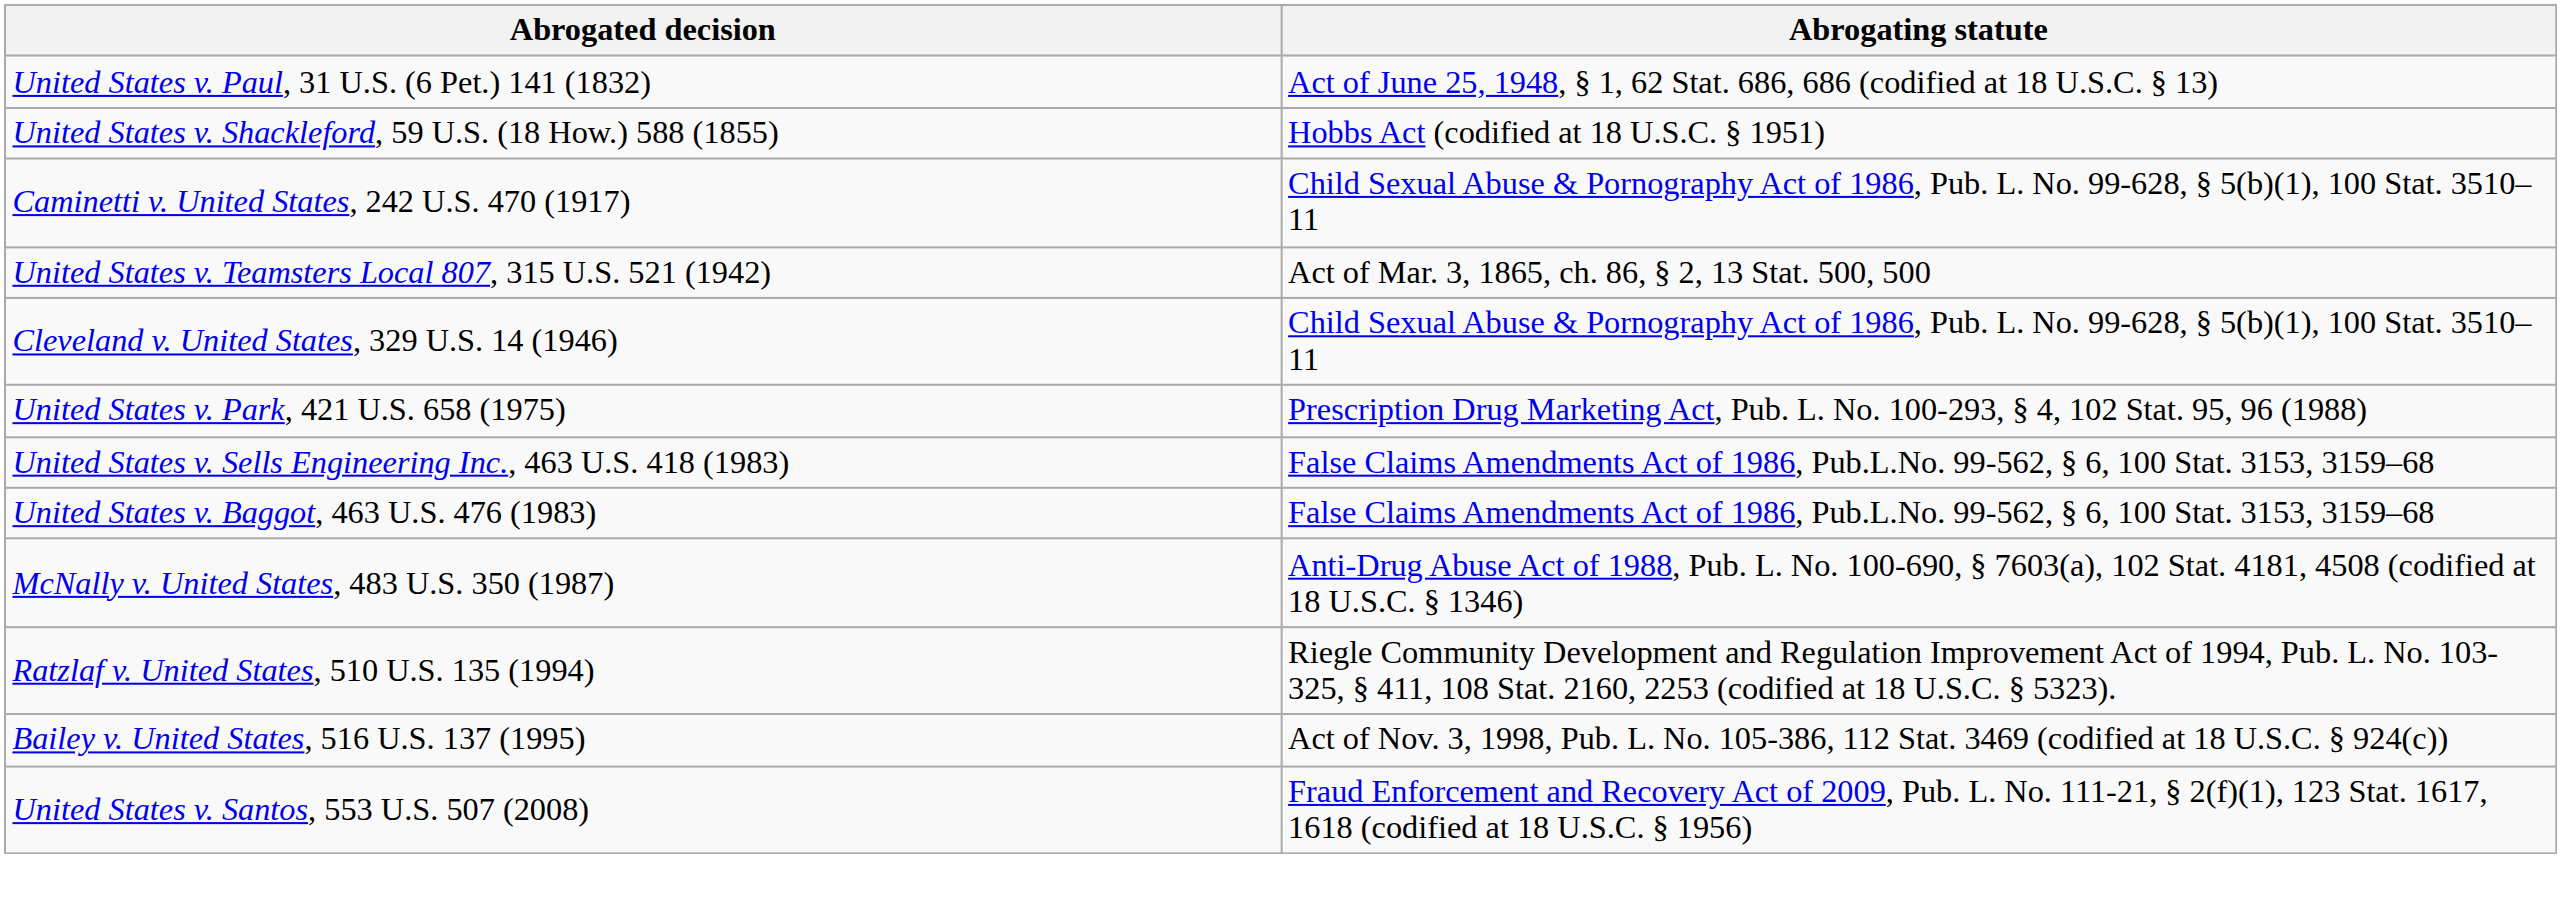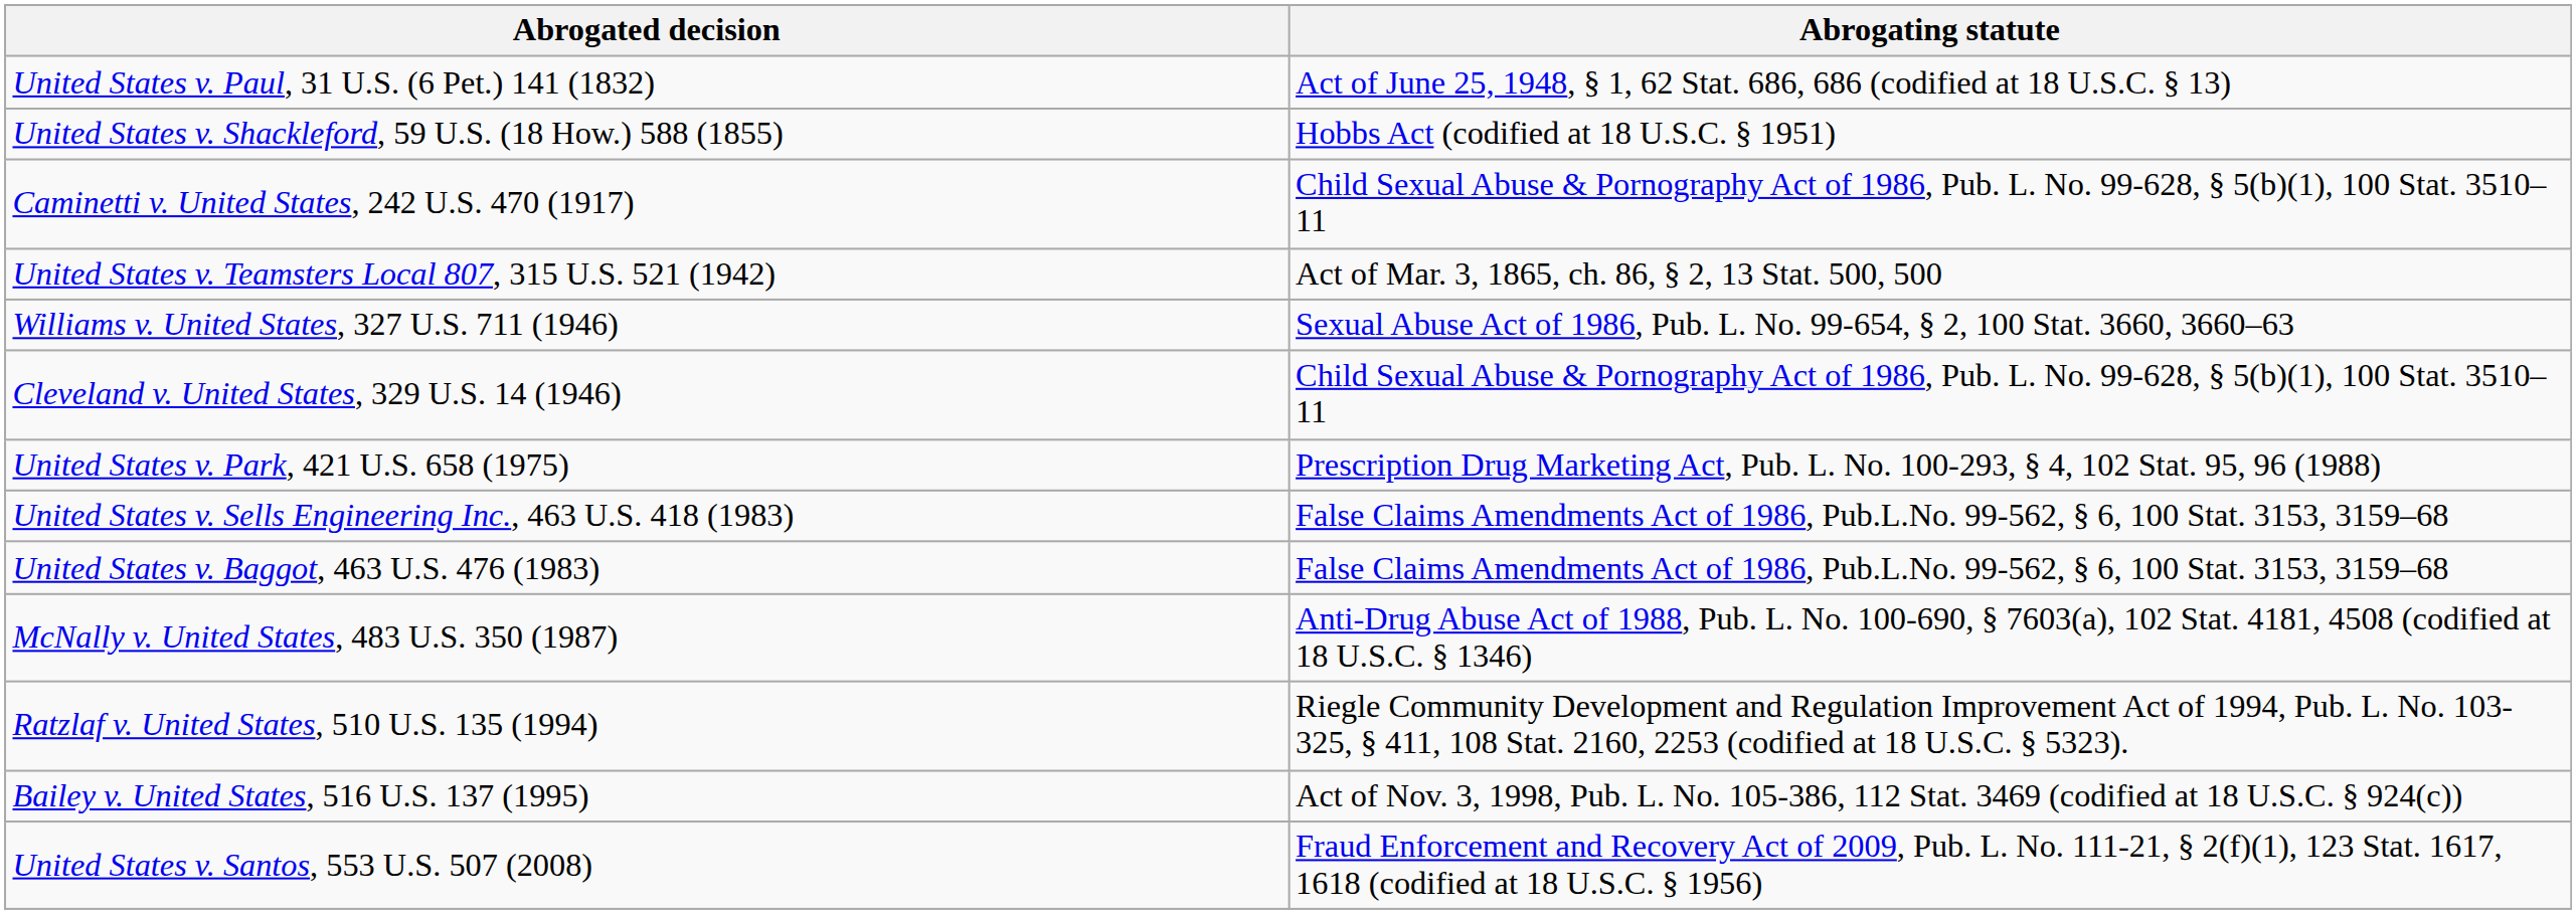+ row: Williams v. United States, 327 U.S. 711 (1946) | Sexual Abuse Act of 1986, Pub. L. No. 99-654, § 2, 100 Stat. 3660, 3660–63
